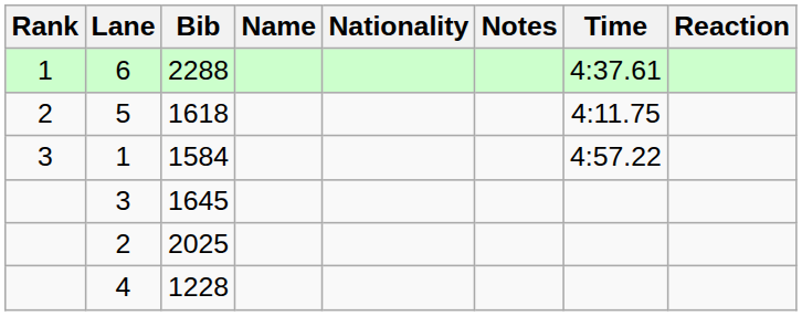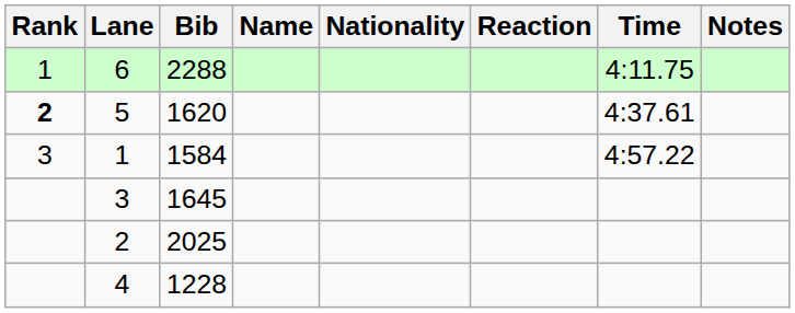columns swapped: Reaction <-> Notes
6 | Time: 4:37.61 -> 4:11.75
5 | Rank: normal -> bold
5 | Bib: 1618 -> 1620
5 | Time: 4:11.75 -> 4:37.61
